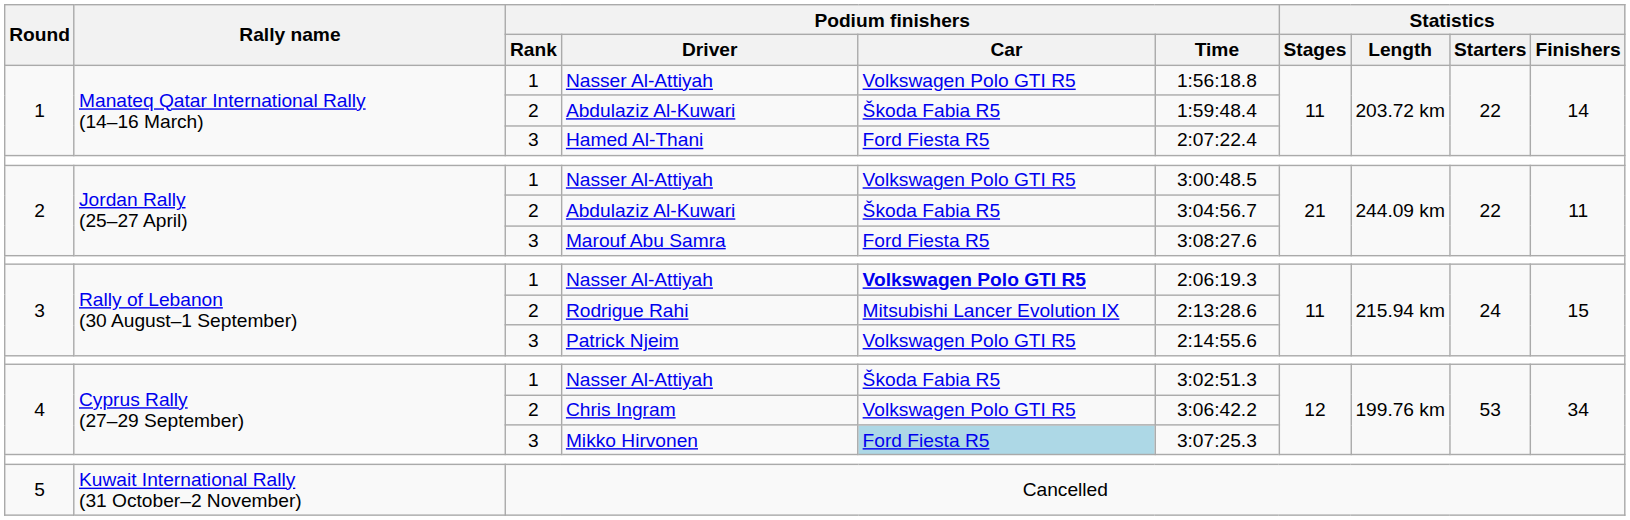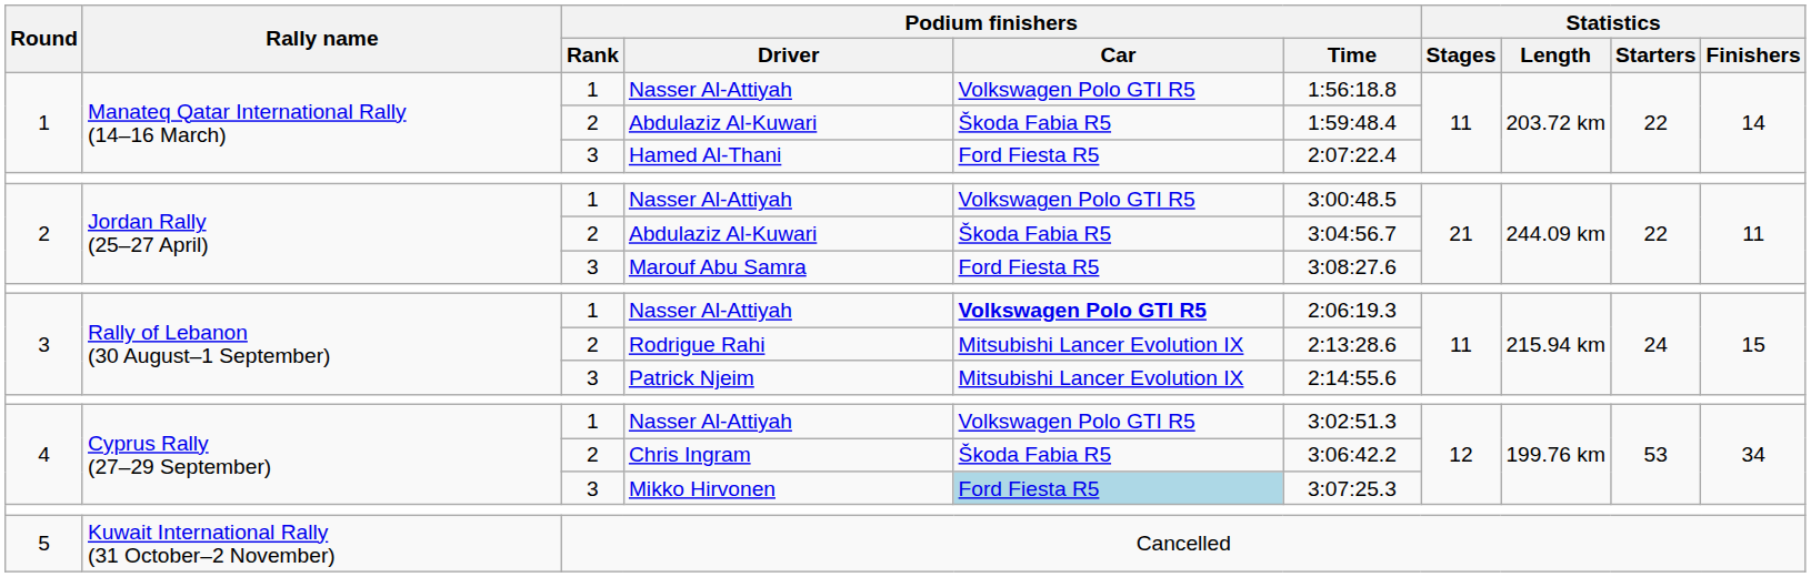Patrick Njeim | Podium finishers / Car: Volkswagen Polo GTI R5 -> Mitsubishi Lancer Evolution IX
4 / Nasser Al-Attiyah | Podium finishers / Car: Škoda Fabia R5 -> Volkswagen Polo GTI R5
Chris Ingram | Podium finishers / Car: Volkswagen Polo GTI R5 -> Škoda Fabia R5
